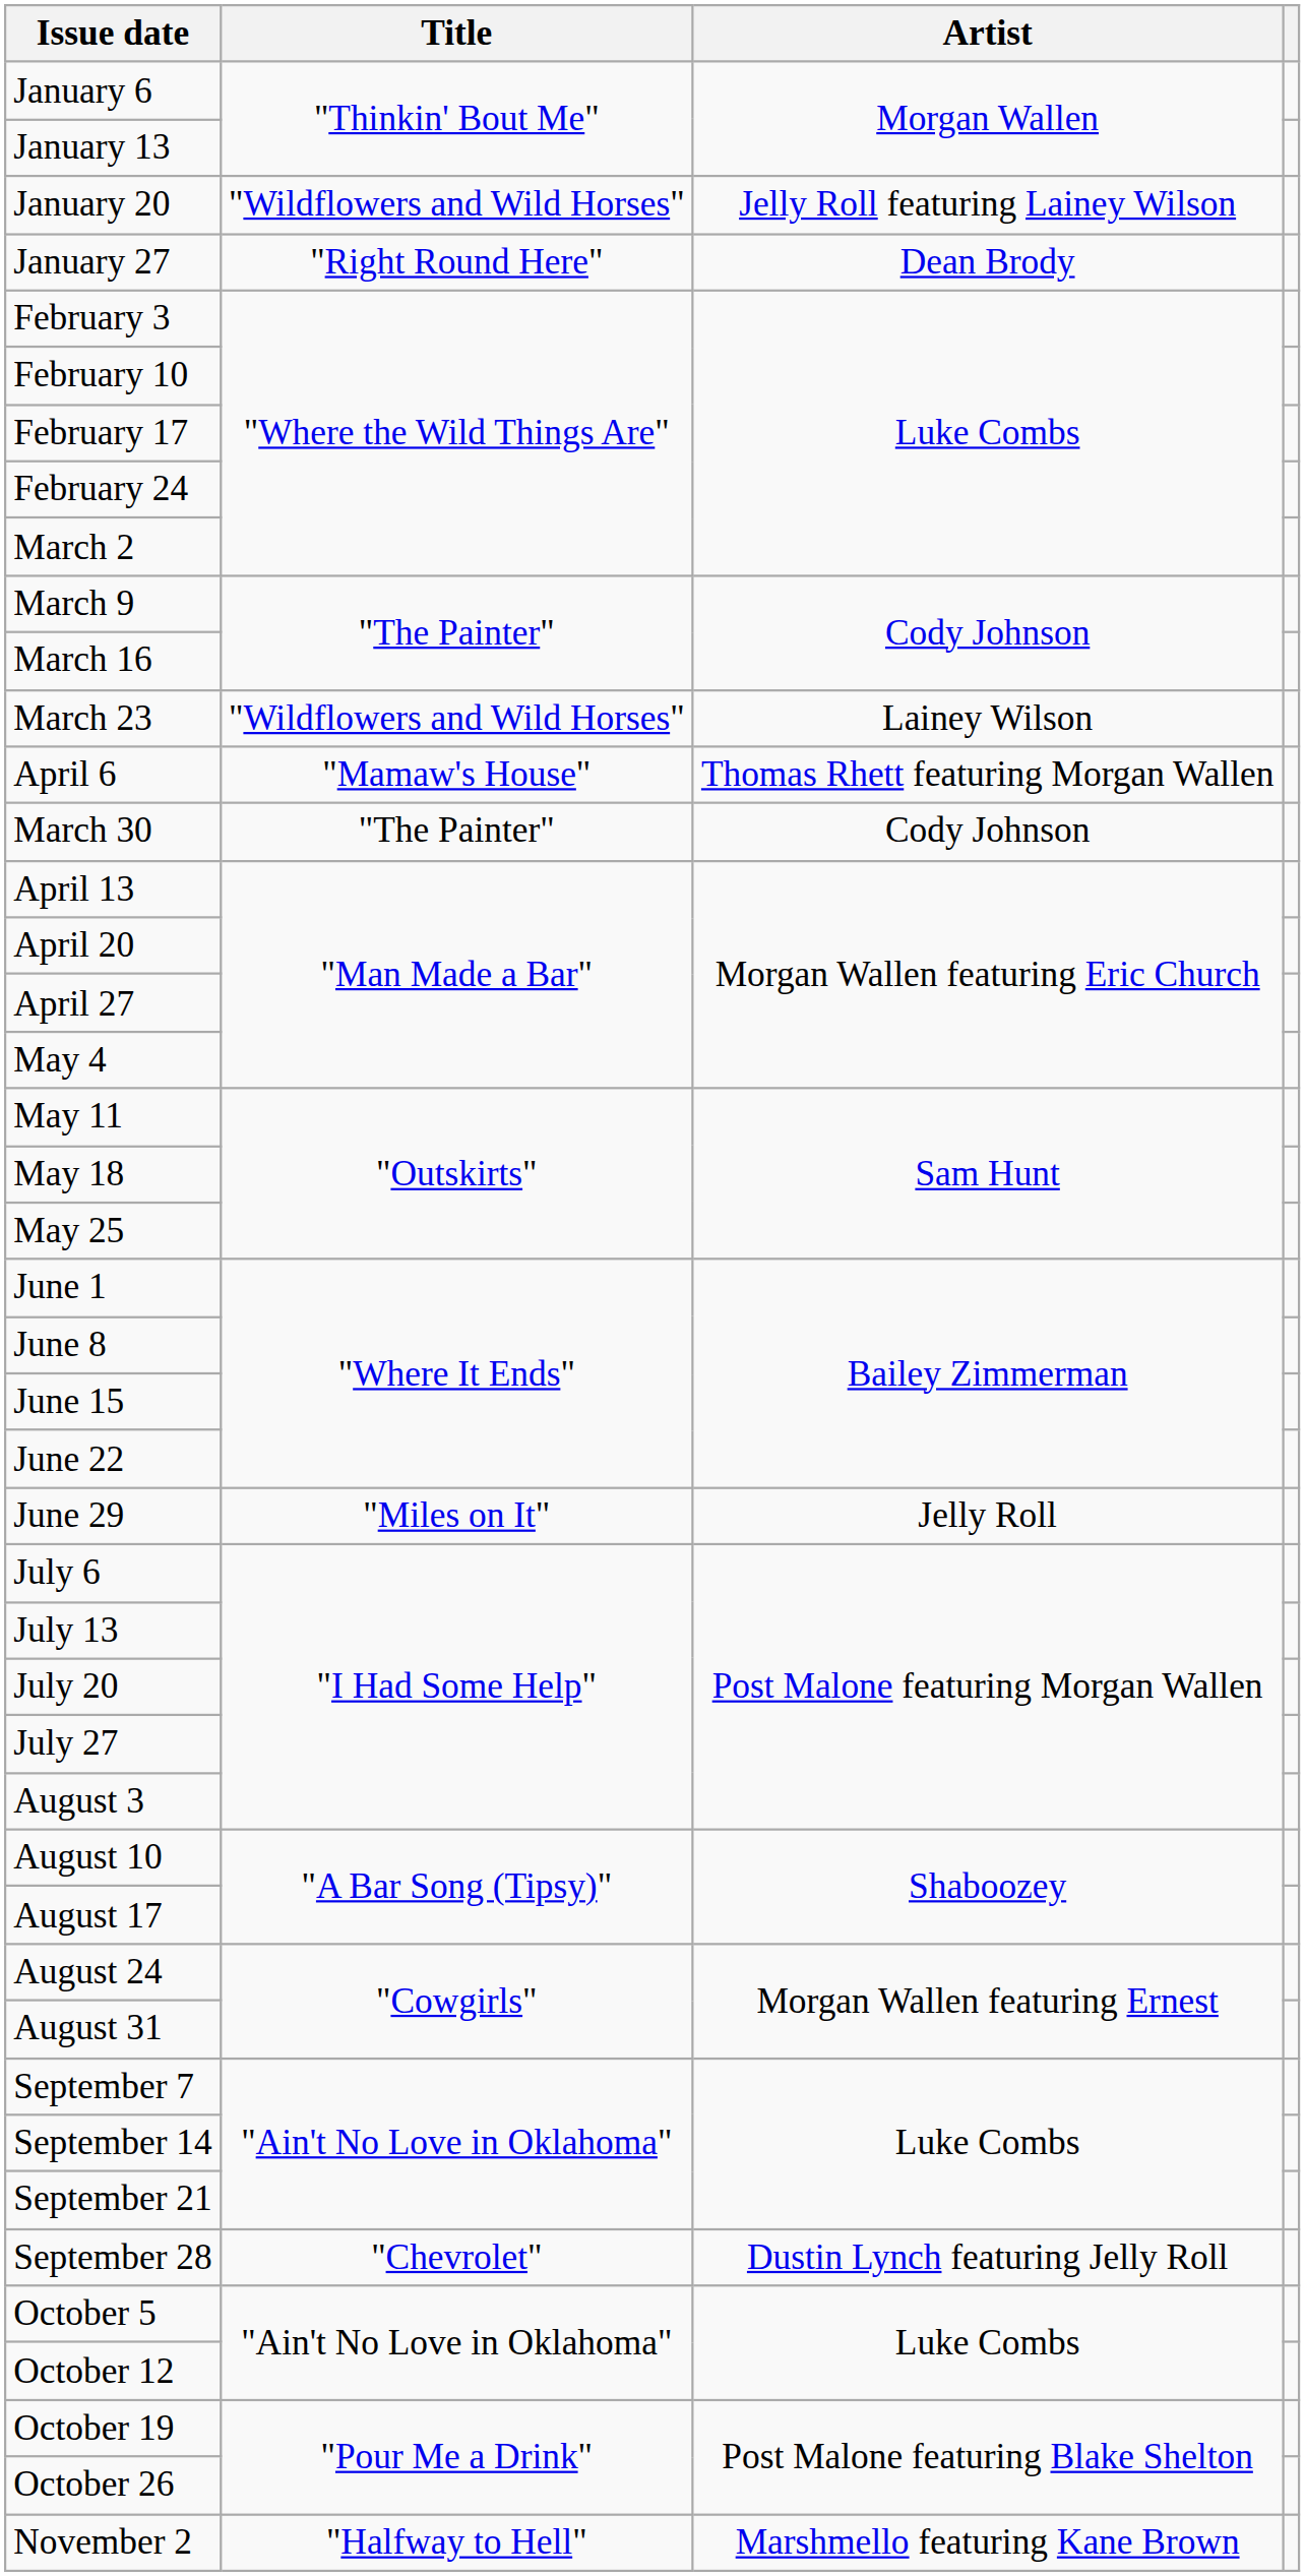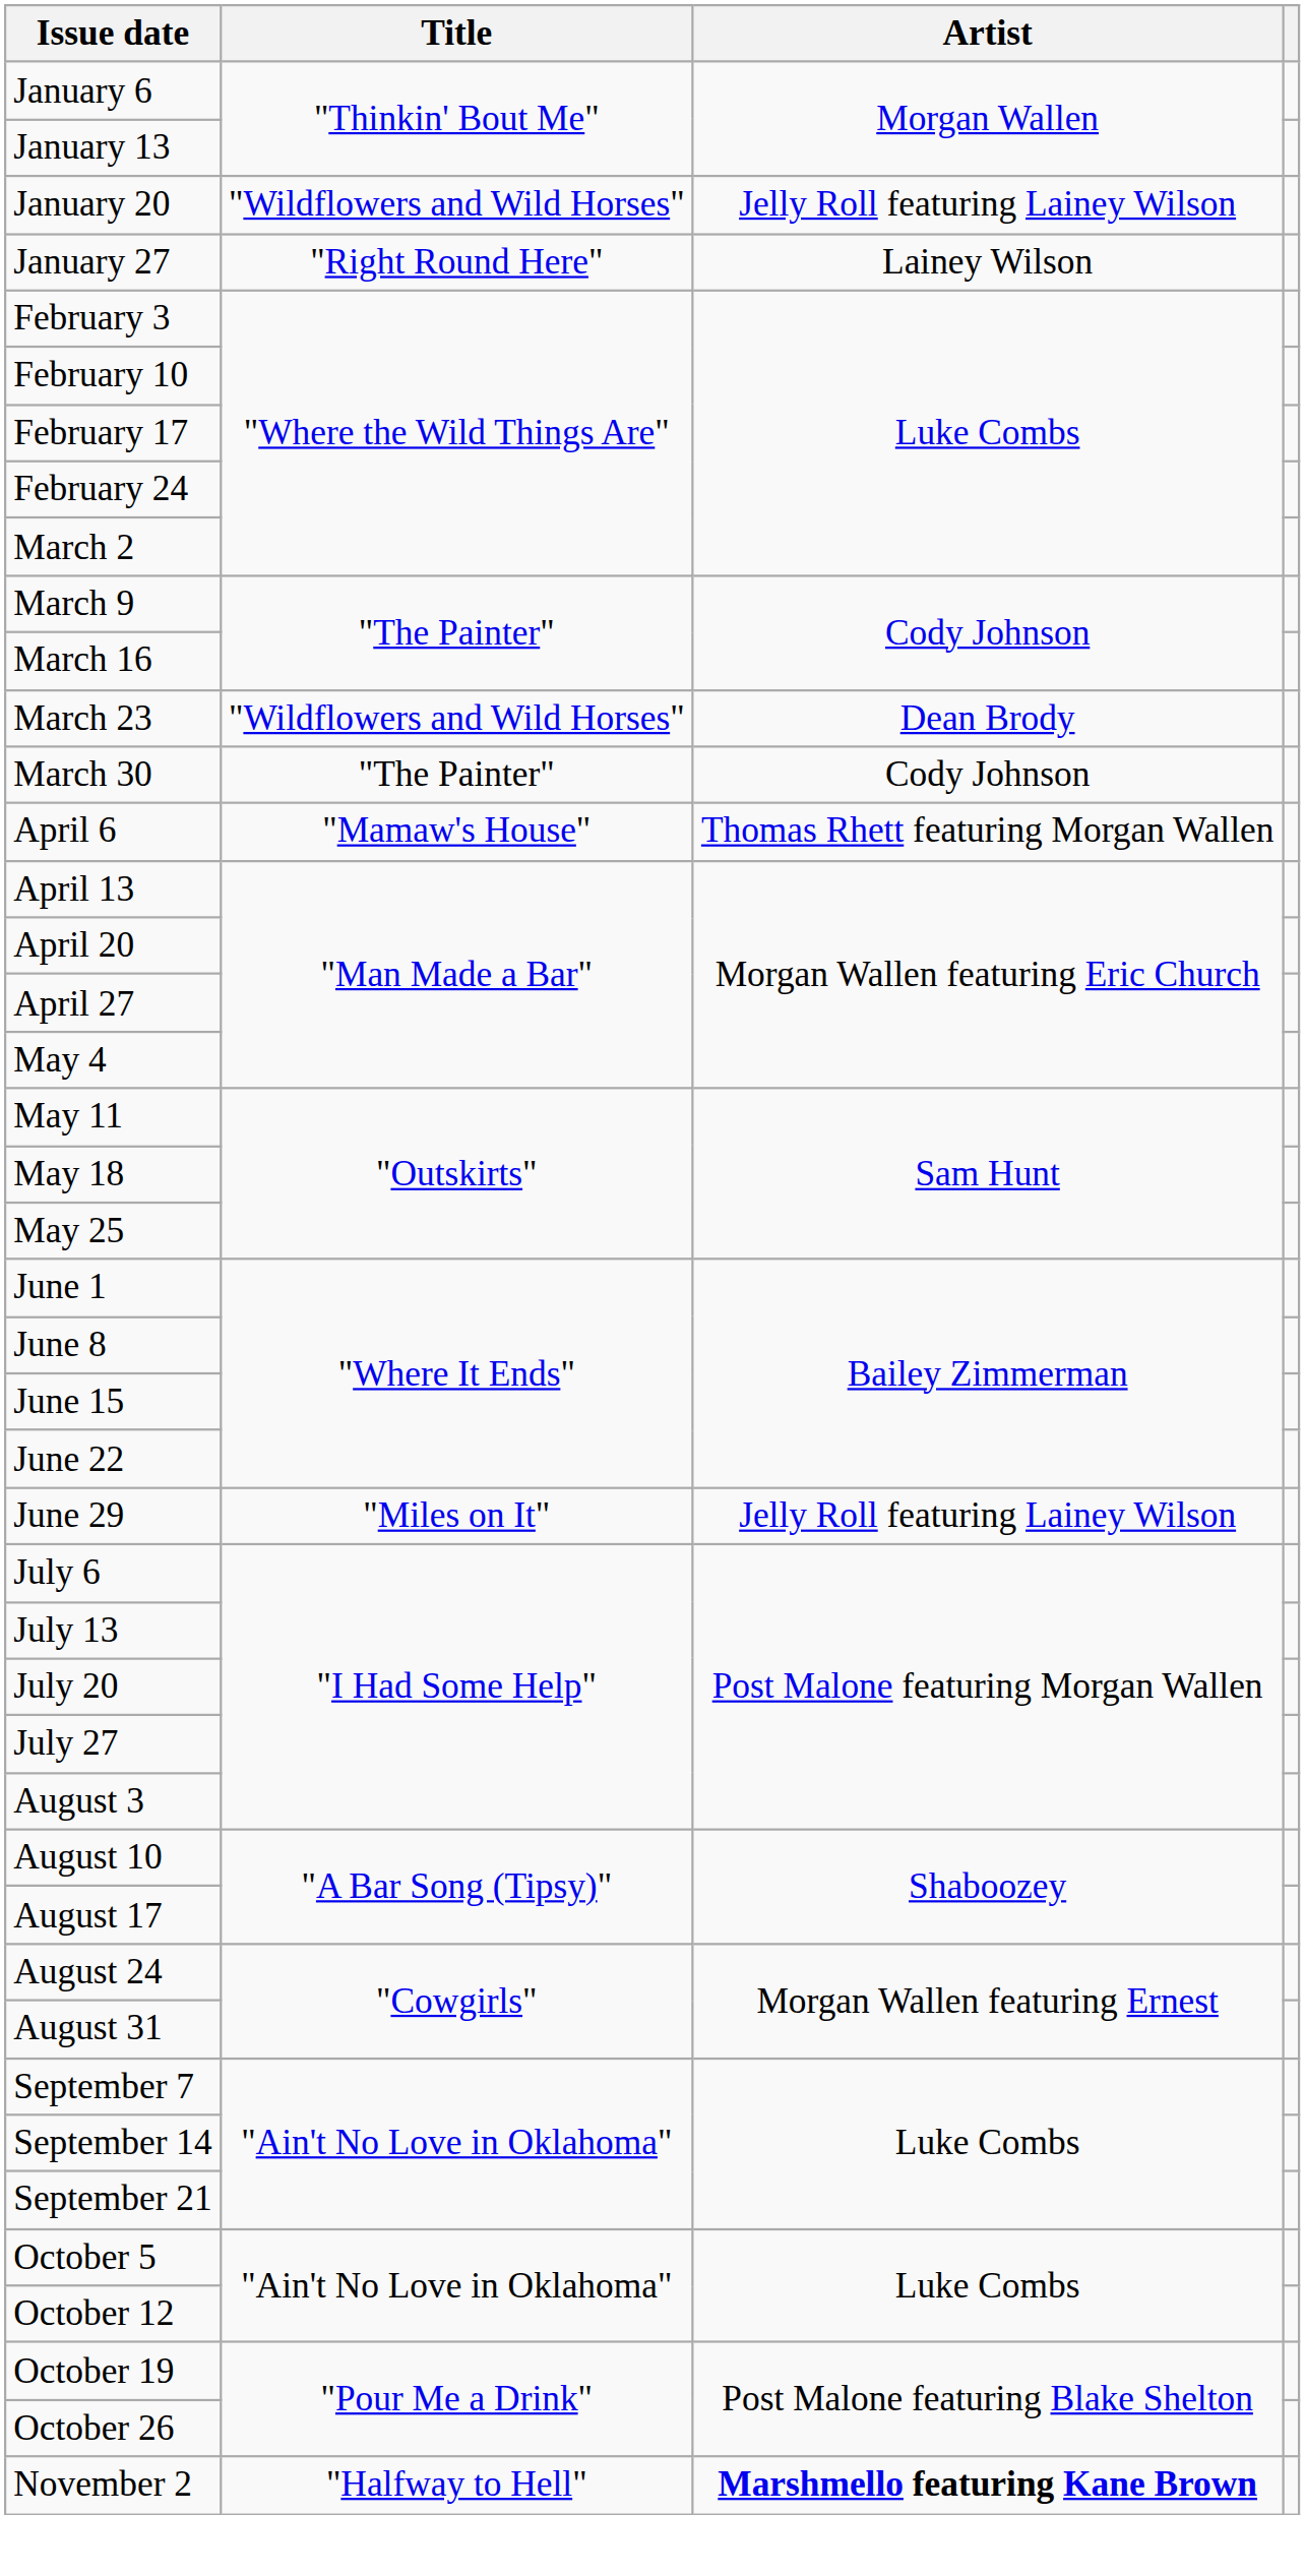January 27 | Artist: Dean Brody -> Lainey Wilson
March 23 | Artist: Lainey Wilson -> Dean Brody
rows swapped: March 30 <-> April 6
June 29 | Artist: Jelly Roll -> Jelly Roll featuring Lainey Wilson
- row: September 28 | "Chevrolet" | Dustin Lynch featuring Jelly Roll
November 2 | Artist: normal -> bold
